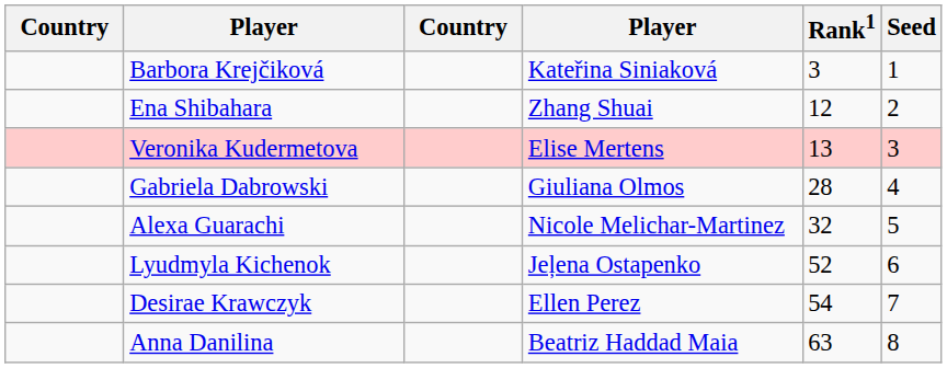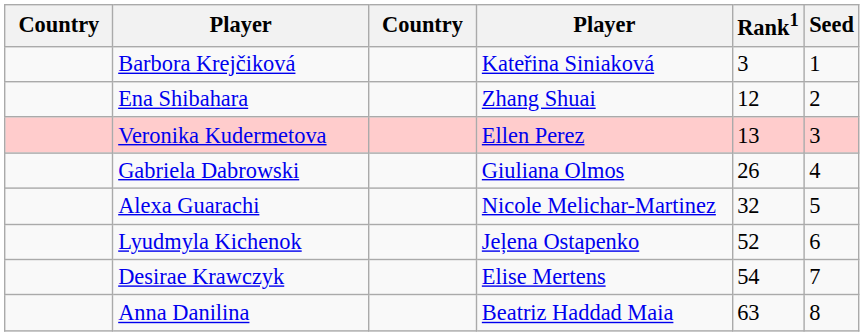Veronika Kudermetova | column 4: Elise Mertens -> Ellen Perez
Gabriela Dabrowski | Rank1: 28 -> 26
Desirae Krawczyk | column 4: Ellen Perez -> Elise Mertens
